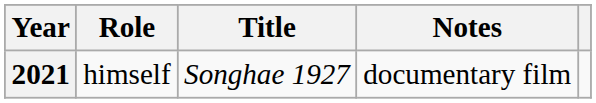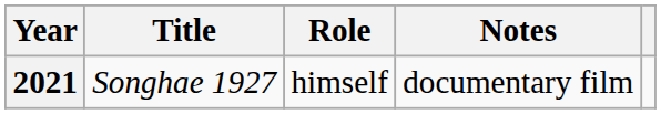columns swapped: Title <-> Role
